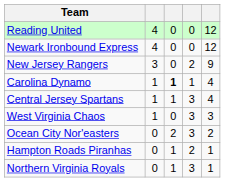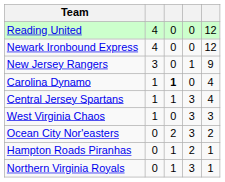New Jersey Rangers | column 4: 2 -> 1
Carolina Dynamo | column 4: 1 -> 0
